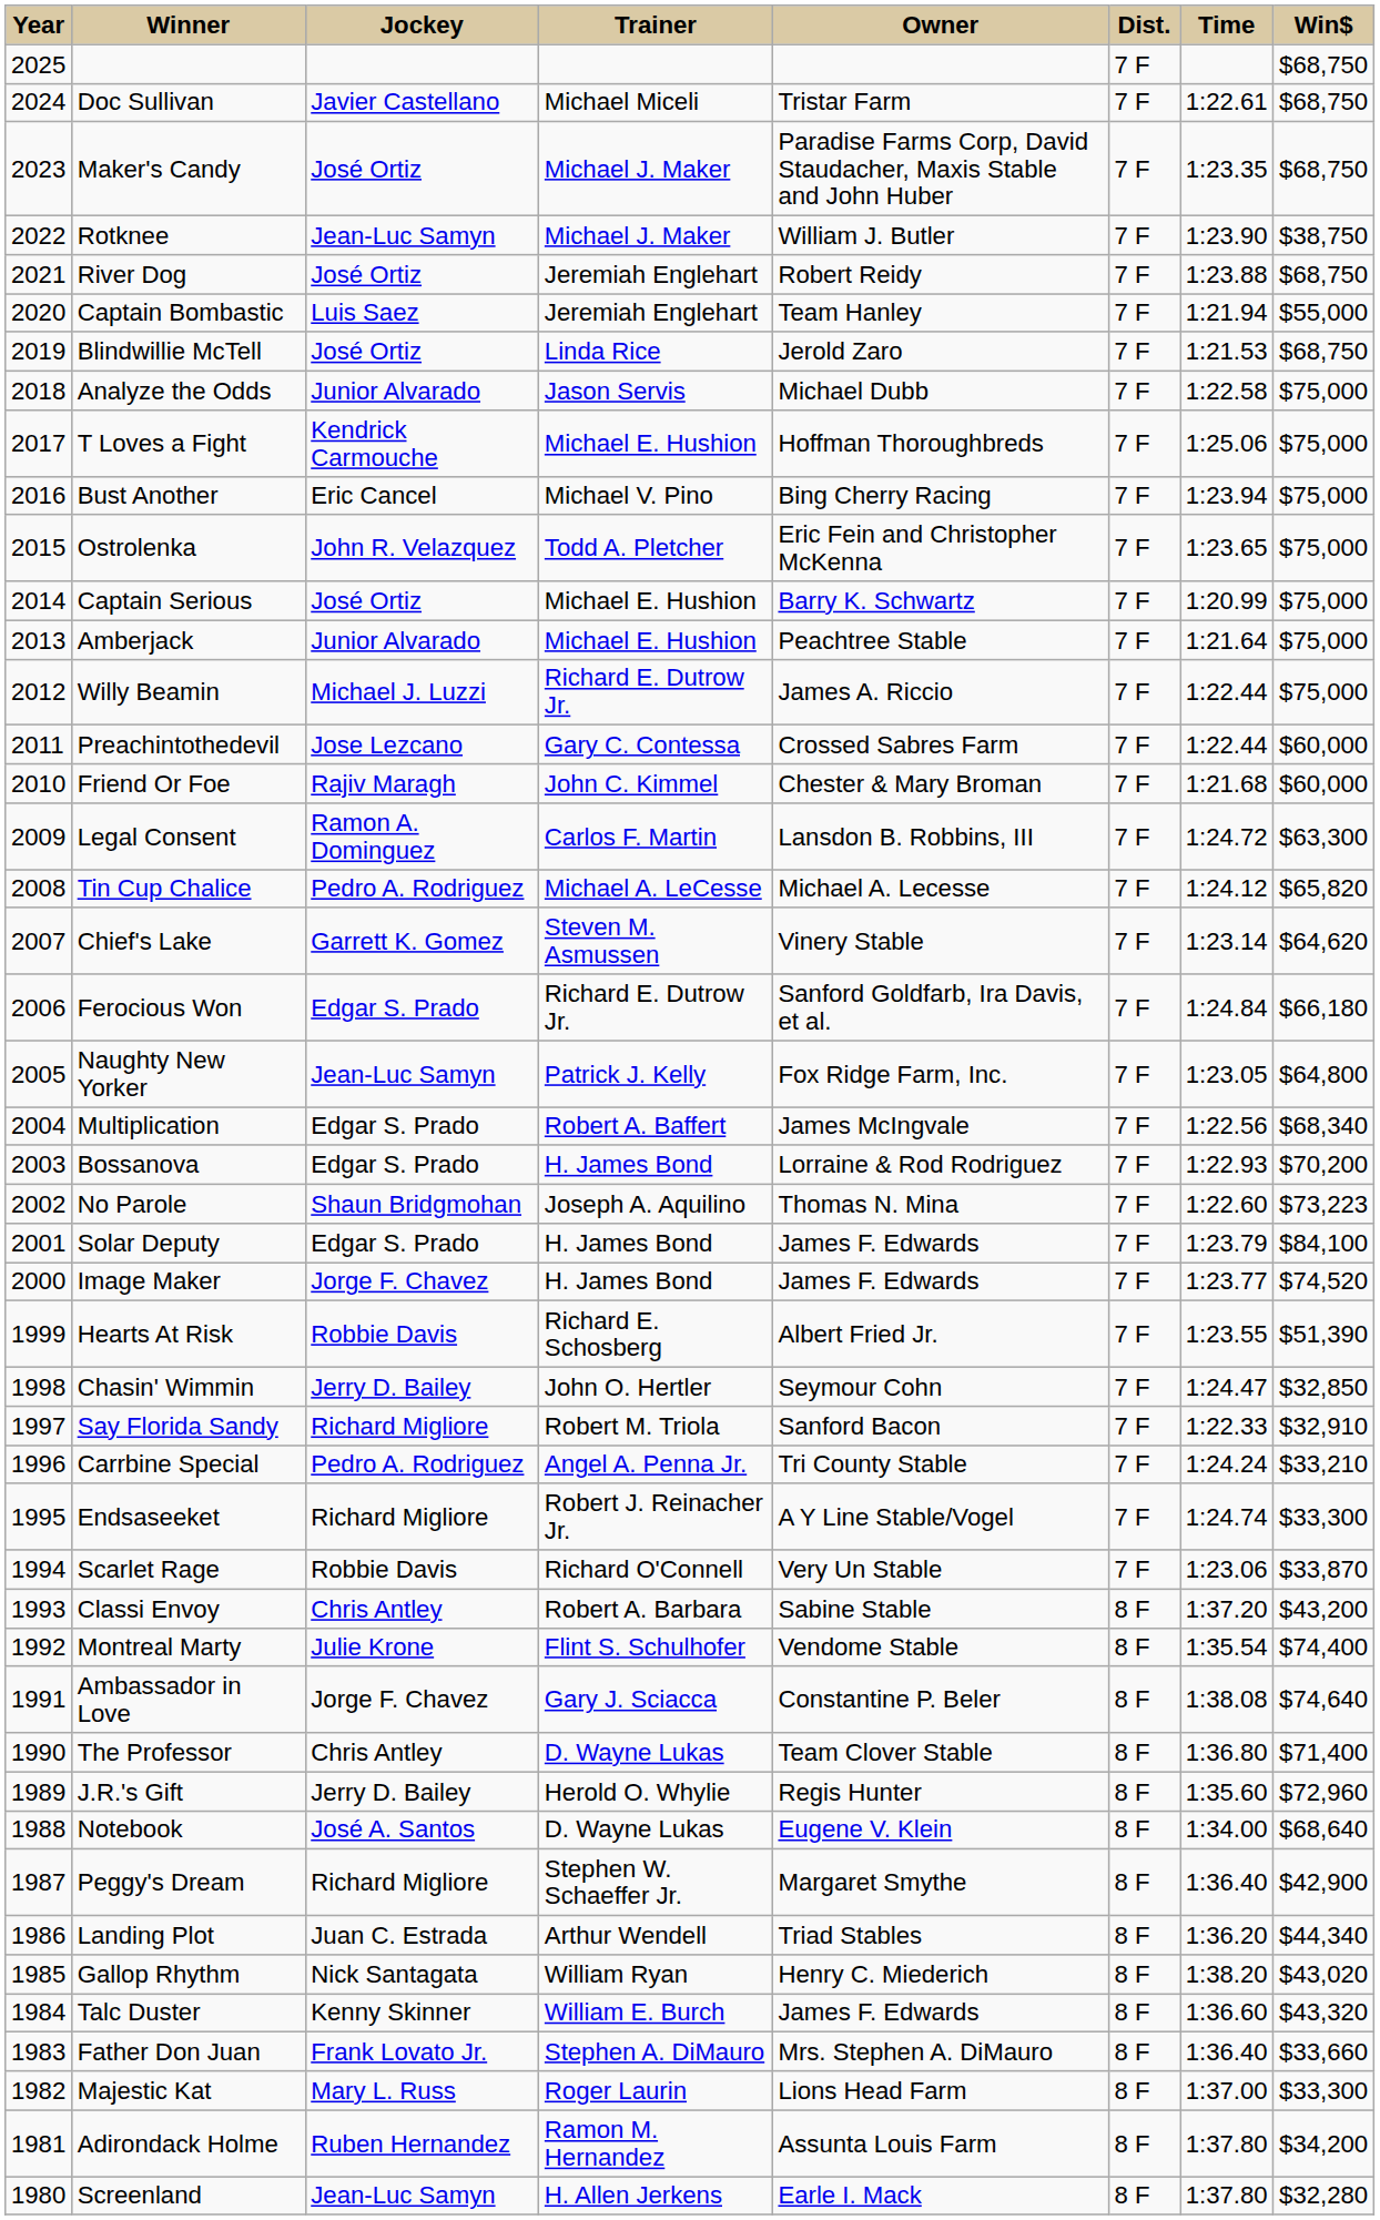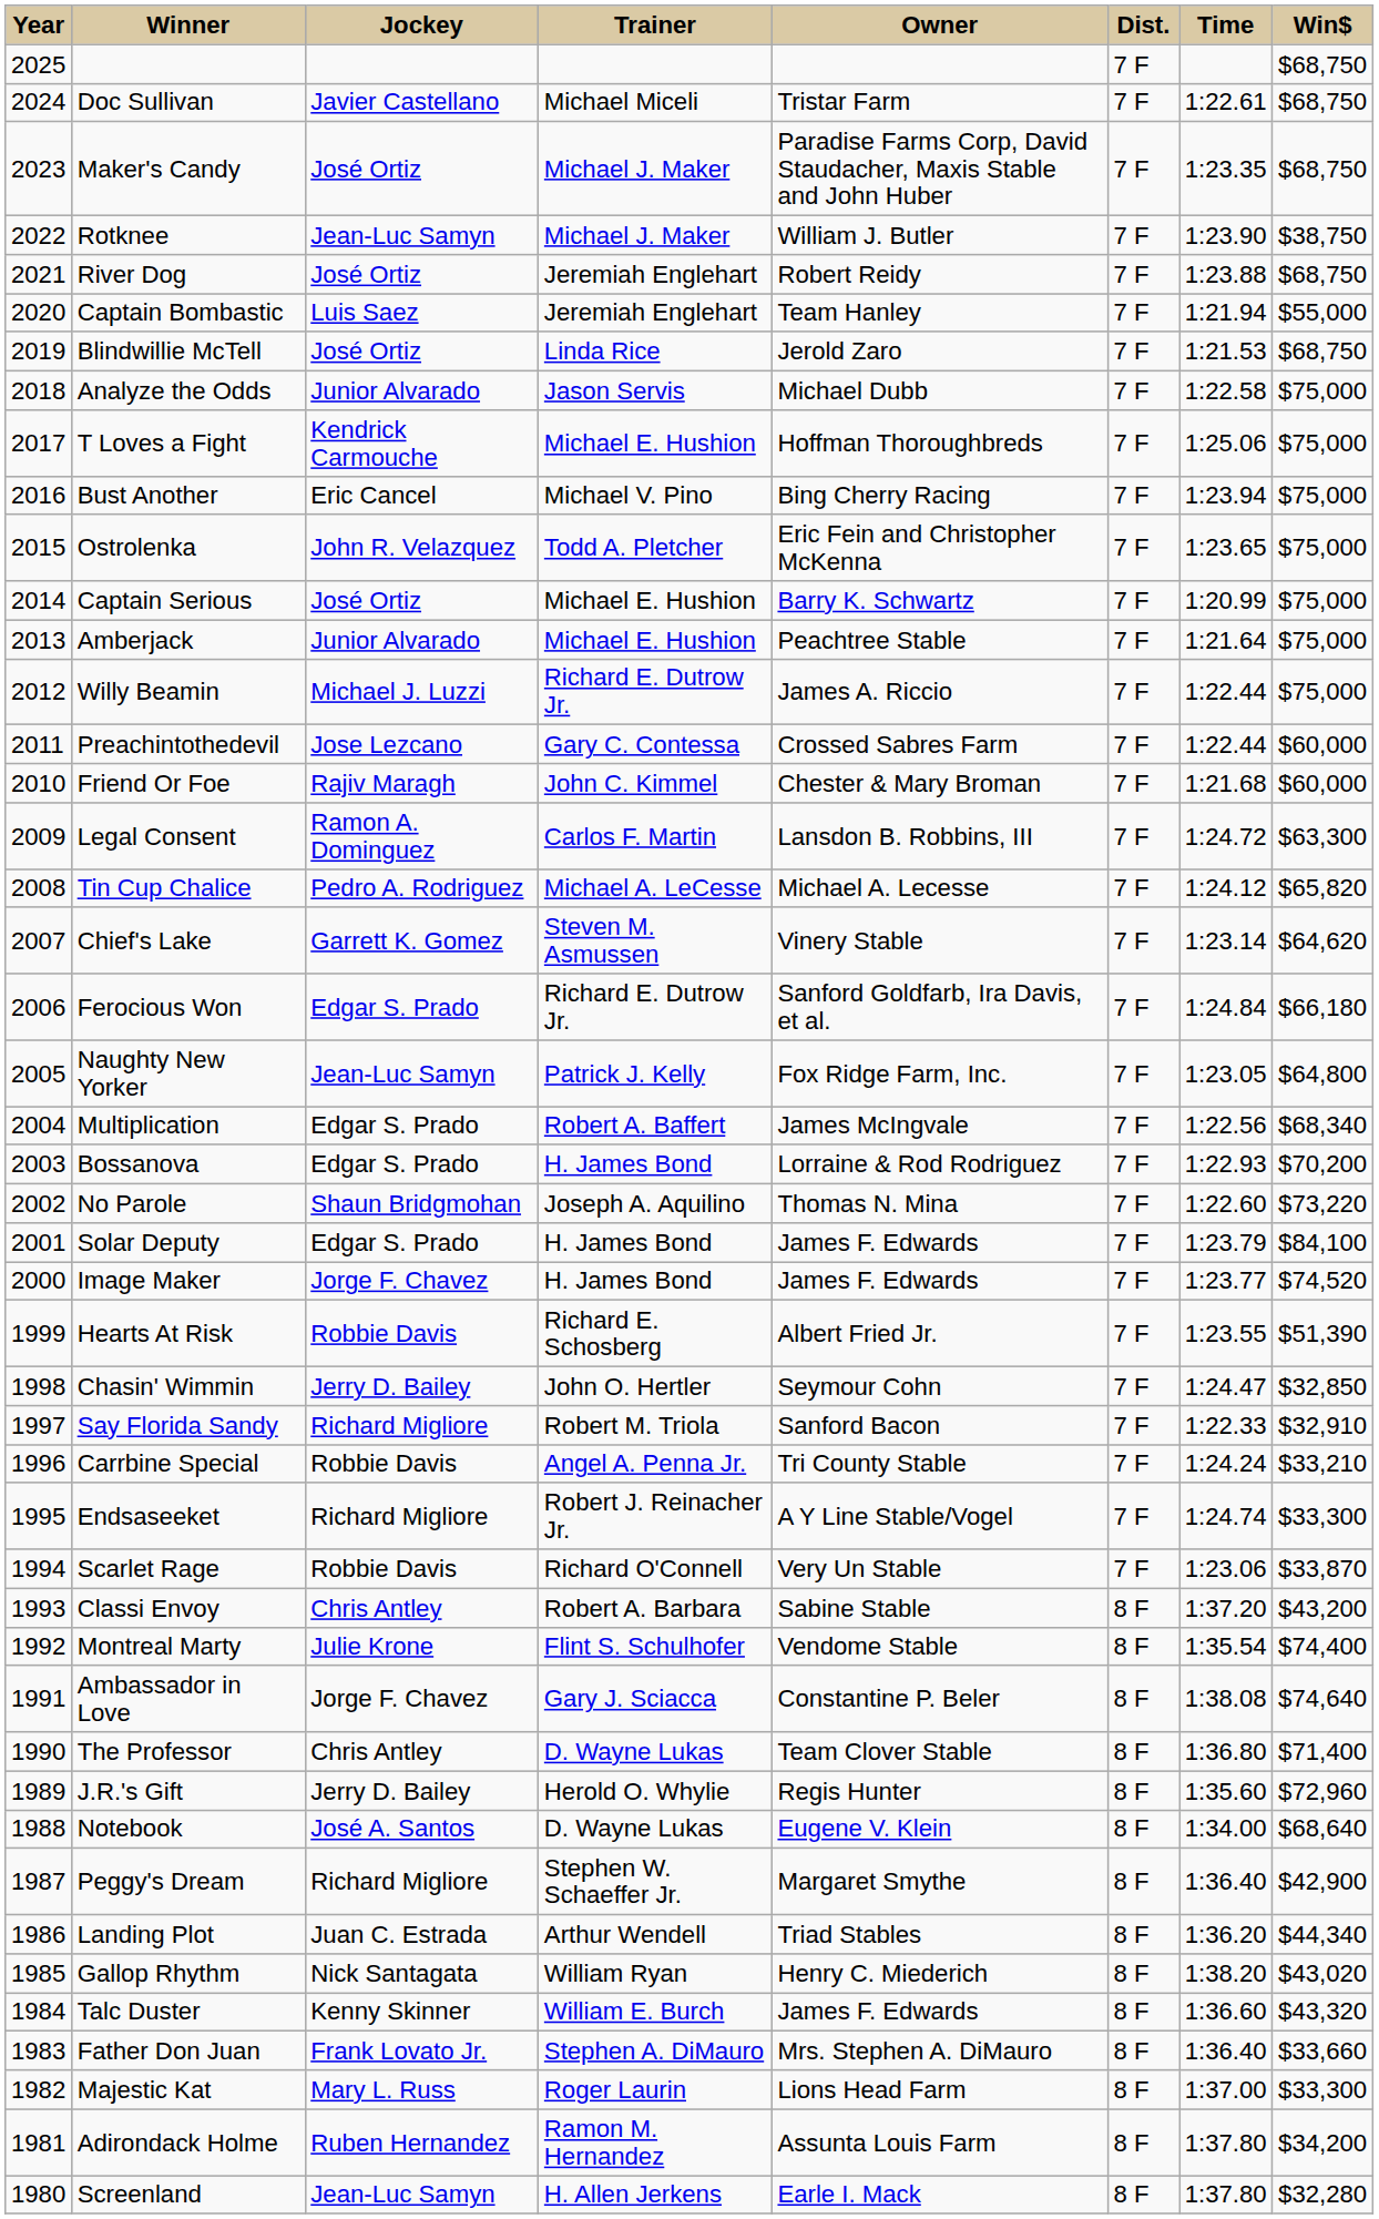No Parole | Win$: $73,223 -> $73,220
Carrbine Special | Jockey: Pedro A. Rodriguez -> Robbie Davis
